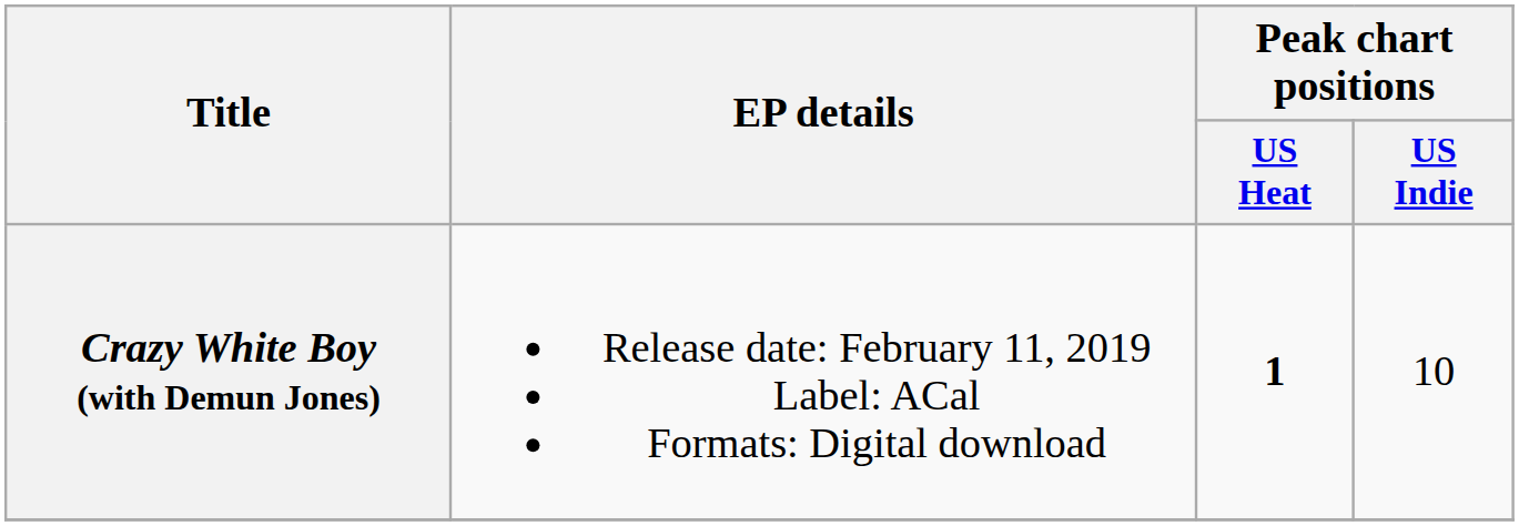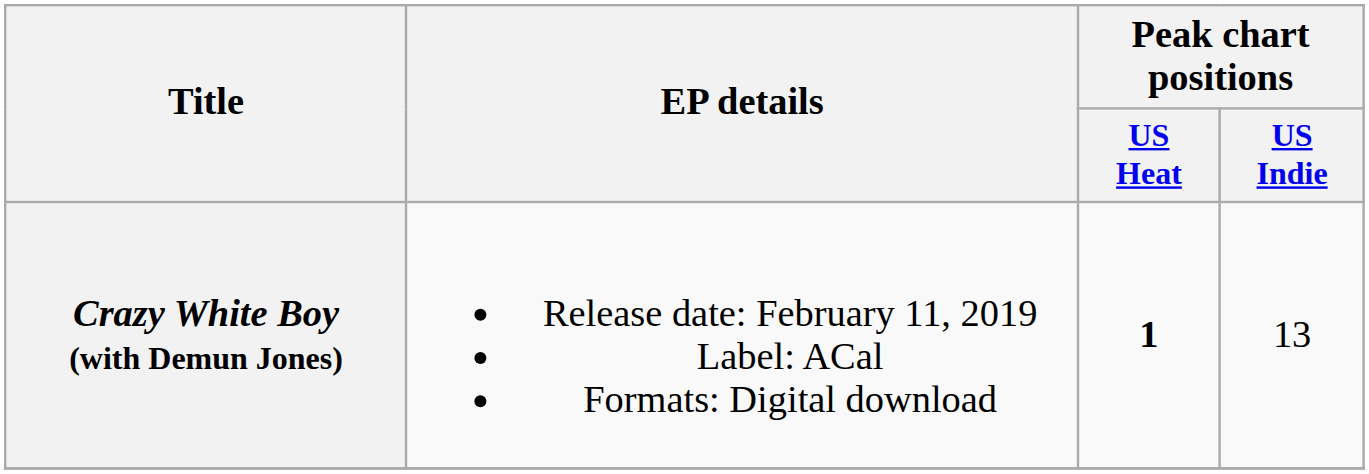Crazy White Boy (with Demun Jones) | Peak chart positions / US Indie: 10 -> 13
